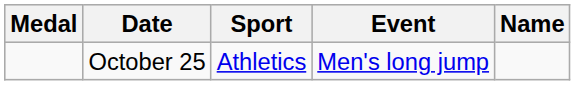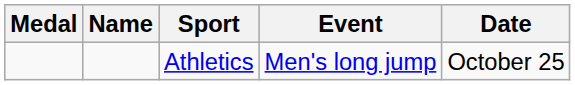columns swapped: Name <-> Date
